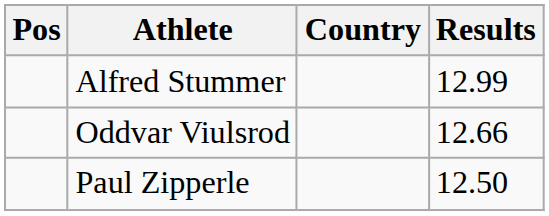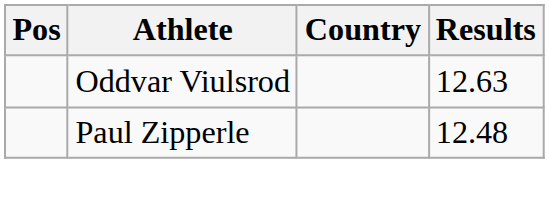- row: Alfred Stummer | 12.99
Oddvar Viulsrod | Results: 12.66 -> 12.63
Paul Zipperle | Results: 12.50 -> 12.48
